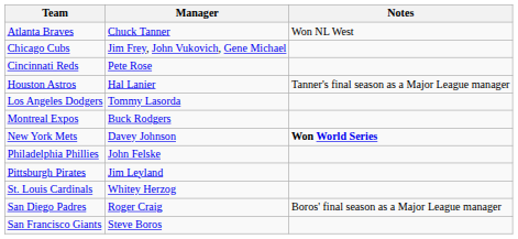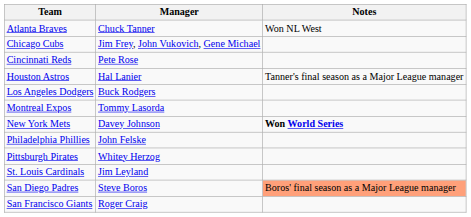Los Angeles Dodgers | Manager: Tommy Lasorda -> Buck Rodgers
Montreal Expos | Manager: Buck Rodgers -> Tommy Lasorda
Pittsburgh Pirates | Manager: Jim Leyland -> Whitey Herzog
St. Louis Cardinals | Manager: Whitey Herzog -> Jim Leyland
San Diego Padres | Manager: Roger Craig -> Steve Boros
San Diego Padres | Notes: no background -> lightsalmon background
San Francisco Giants | Manager: Steve Boros -> Roger Craig
